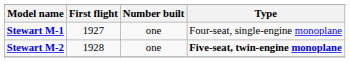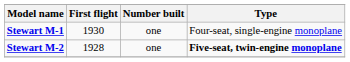Stewart M-1 | First flight: 1927 -> 1930
